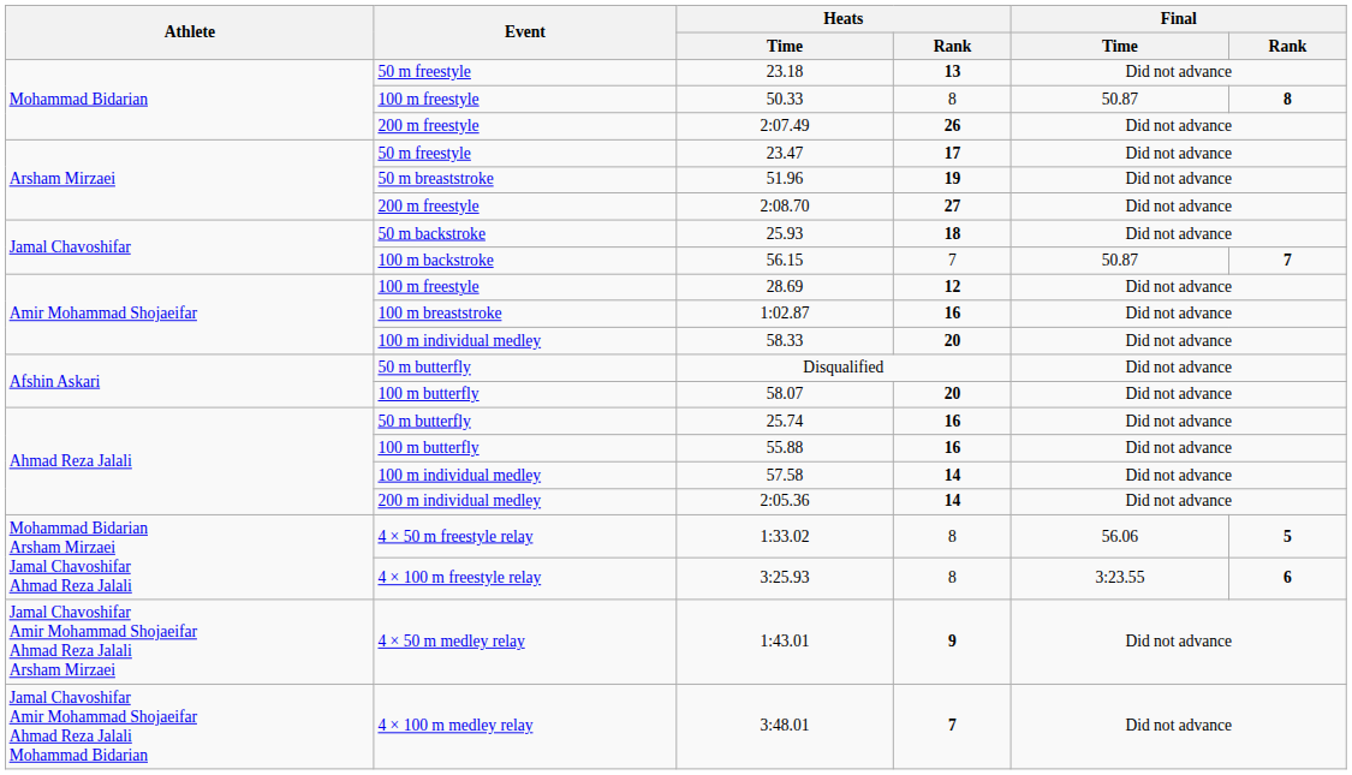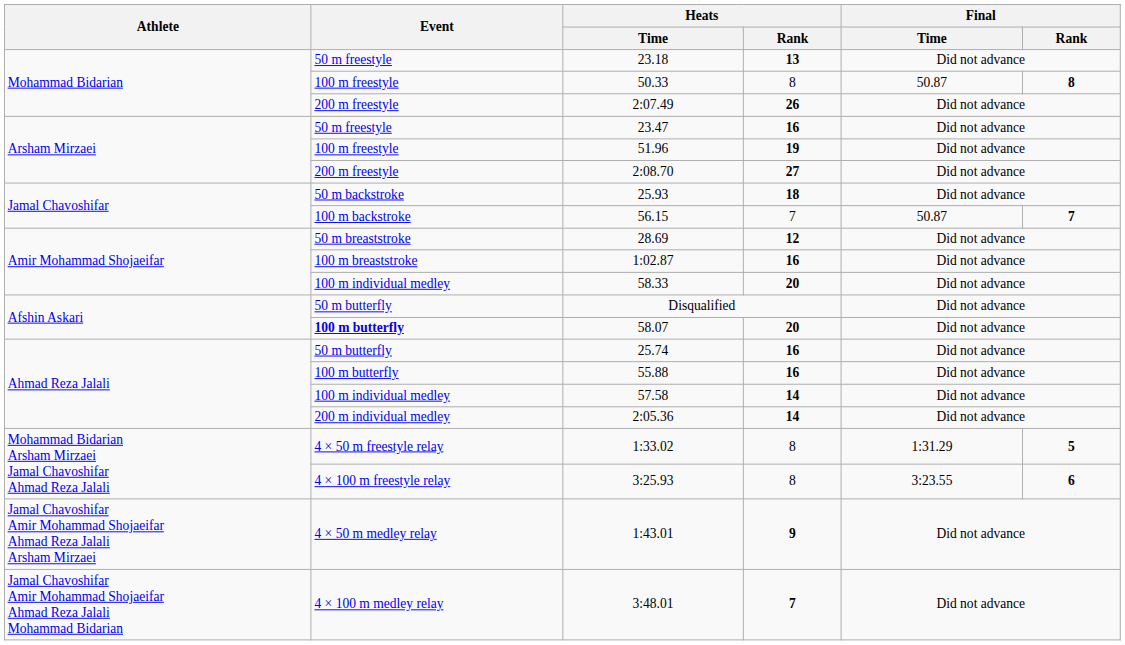23.47 | Heats / Rank: 17 -> 16
51.96 | Event: 50 m breaststroke -> 100 m freestyle
28.69 | Event: 100 m freestyle -> 50 m breaststroke
58.07 | Event: normal -> bold
1:33.02 | Final / Time: 56.06 -> 1:31.29
